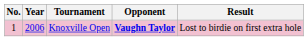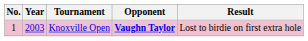Knoxville Open | Year: 2006 -> 2003
